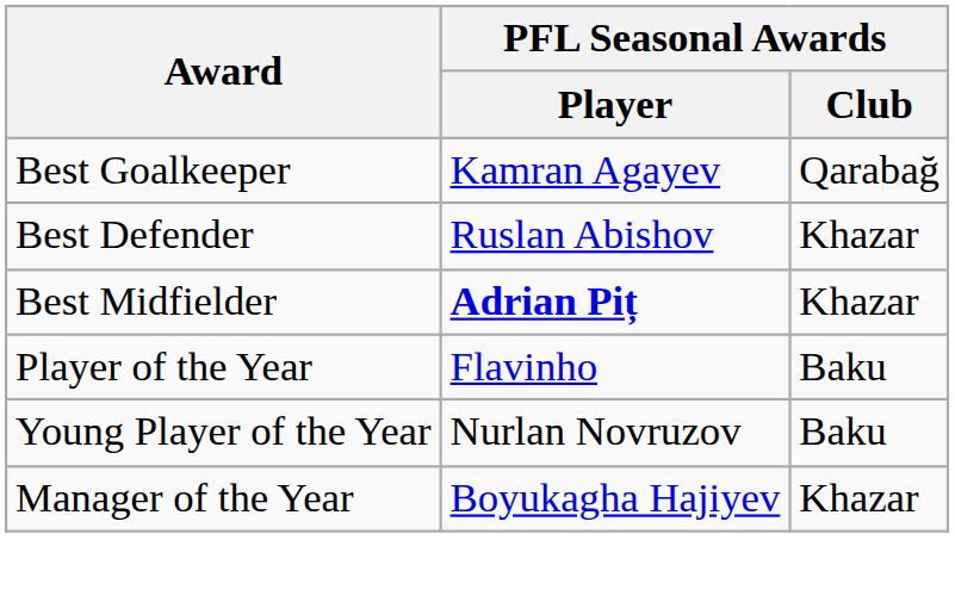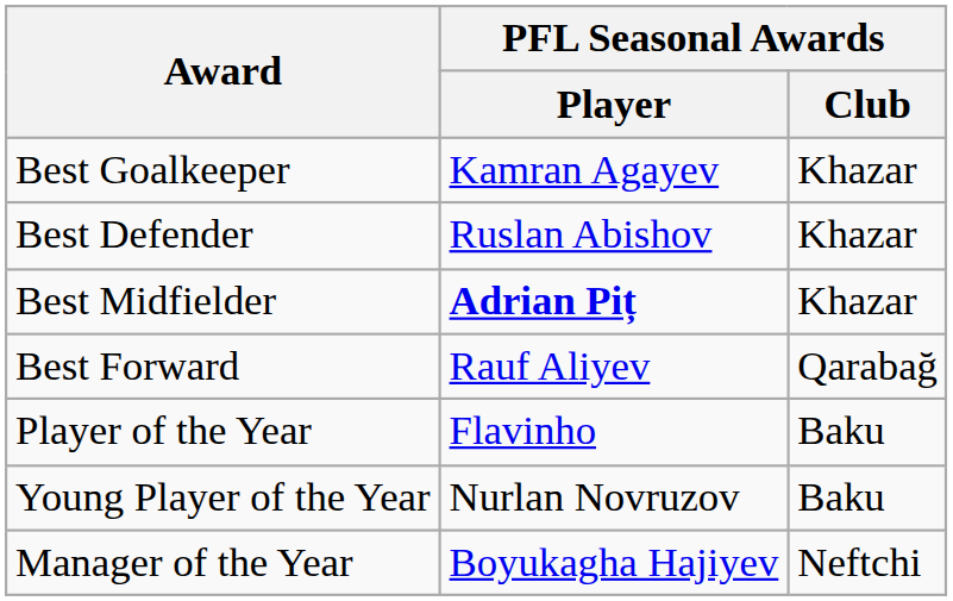Best Goalkeeper | PFL Seasonal Awards / Club: Qarabağ -> Khazar
+ row: Best Forward | Rauf Aliyev | Qarabağ
Manager of the Year | PFL Seasonal Awards / Club: Khazar -> Neftchi
